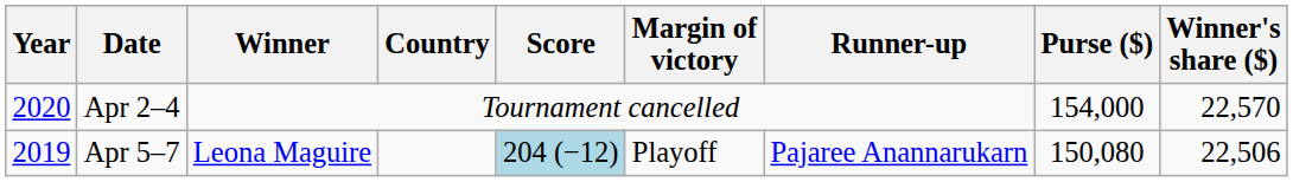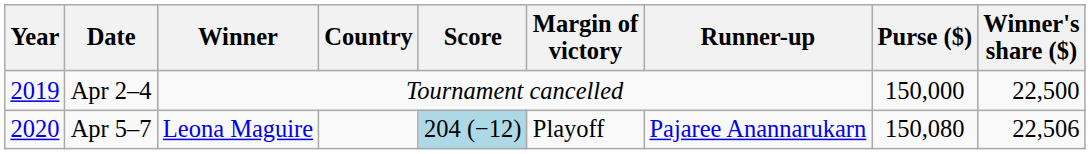Apr 2–4 | Year: 2020 -> 2019
Apr 2–4 | Purse ($): 154,000 -> 150,000
Apr 2–4 | Winner's share ($): 22,570 -> 22,500
Apr 5–7 | Year: 2019 -> 2020
